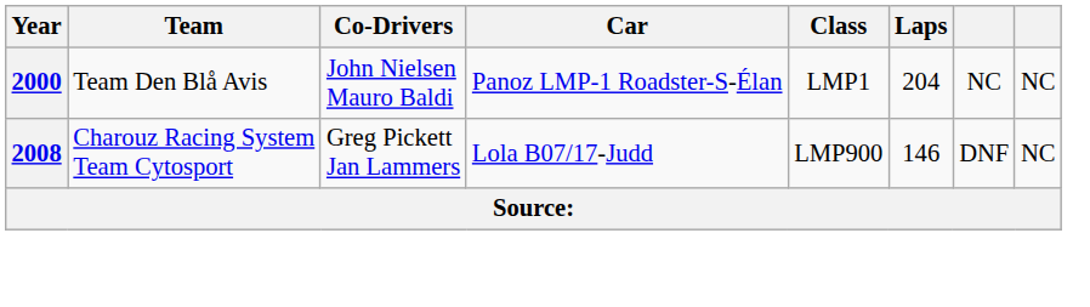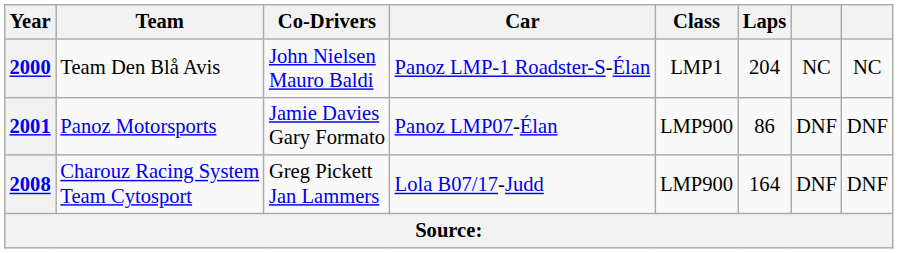+ row: 2001 | Panoz Motorsports | Jamie Davies Gary Formato | Panoz LMP07-Élan | LMP900 | 86 | DNF | DNF
2008 | Laps: 146 -> 164
2008 | column 8: NC -> DNF
